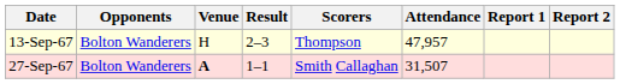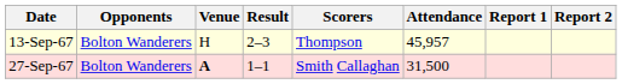13-Sep-67 | Attendance: 47,957 -> 45,957
27-Sep-67 | Attendance: 31,507 -> 31,500
